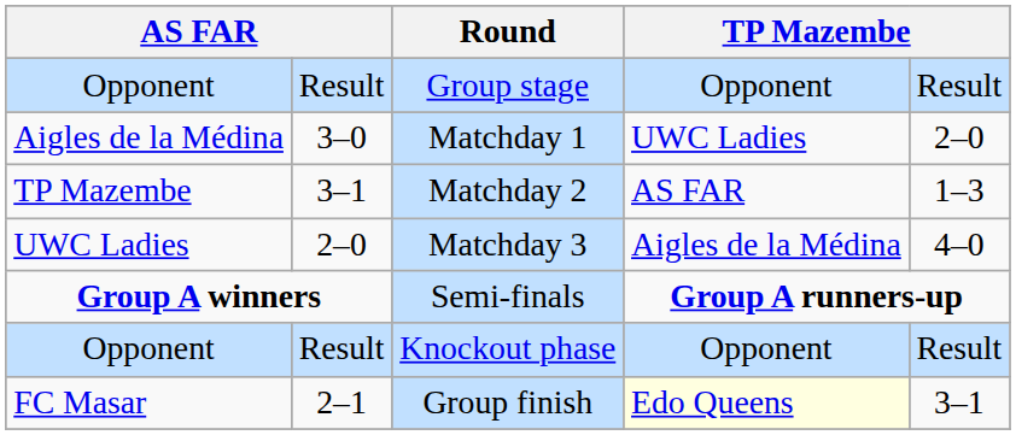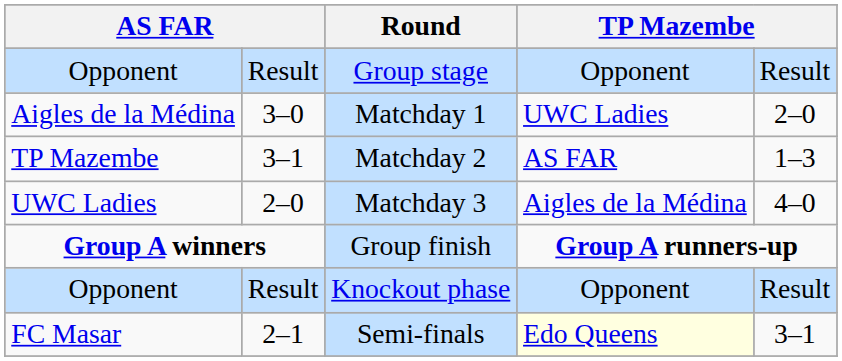Group A winners | Round: Semi-finals -> Group finish
FC Masar | Round: Group finish -> Semi-finals
